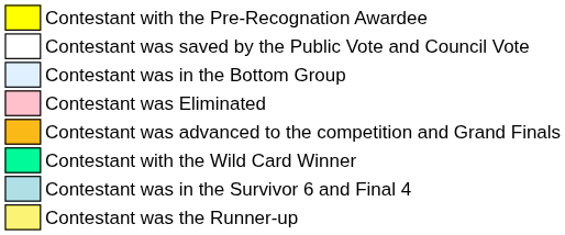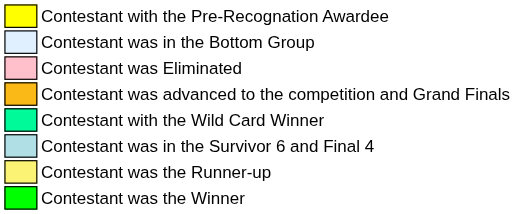- row: Contestant was saved by the Public Vote and Council Vote
+ row: Contestant was the Winner
